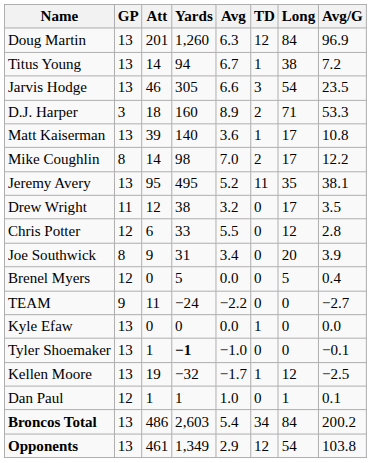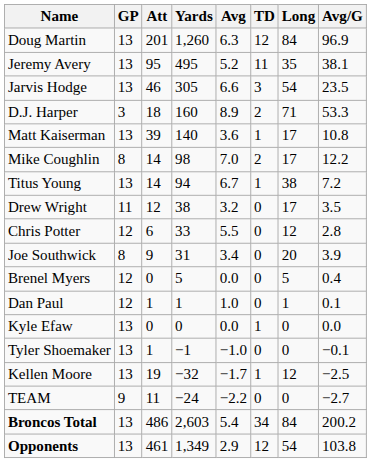rows swapped: Jeremy Avery <-> Titus Young
rows swapped: Dan Paul <-> TEAM
Tyler Shoemaker | Yards: bold -> normal
